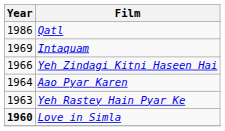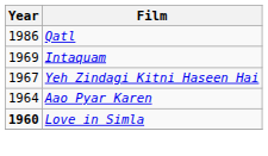Yeh Zindagi Kitni Haseen Hai | Year: 1966 -> 1967
- row: 1963 | Yeh Rastey Hain Pyar Ke
